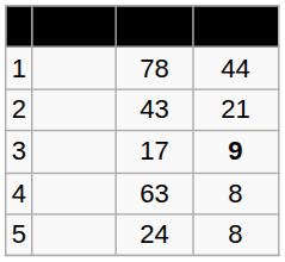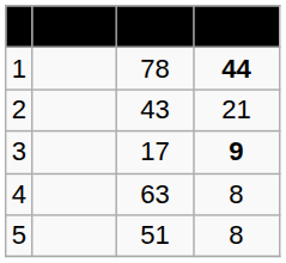1 | Goals: normal -> bold
5 | Caps: 24 -> 51
